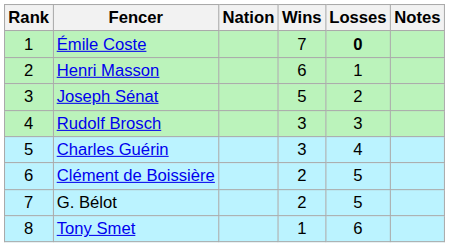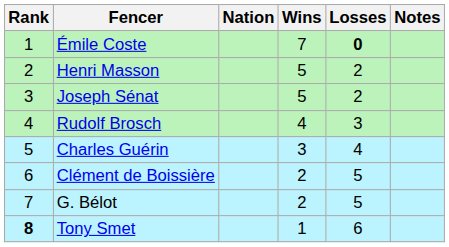Henri Masson | Wins: 6 -> 5
Henri Masson | Losses: 1 -> 2
Rudolf Brosch | Wins: 3 -> 4
Tony Smet | Rank: normal -> bold
